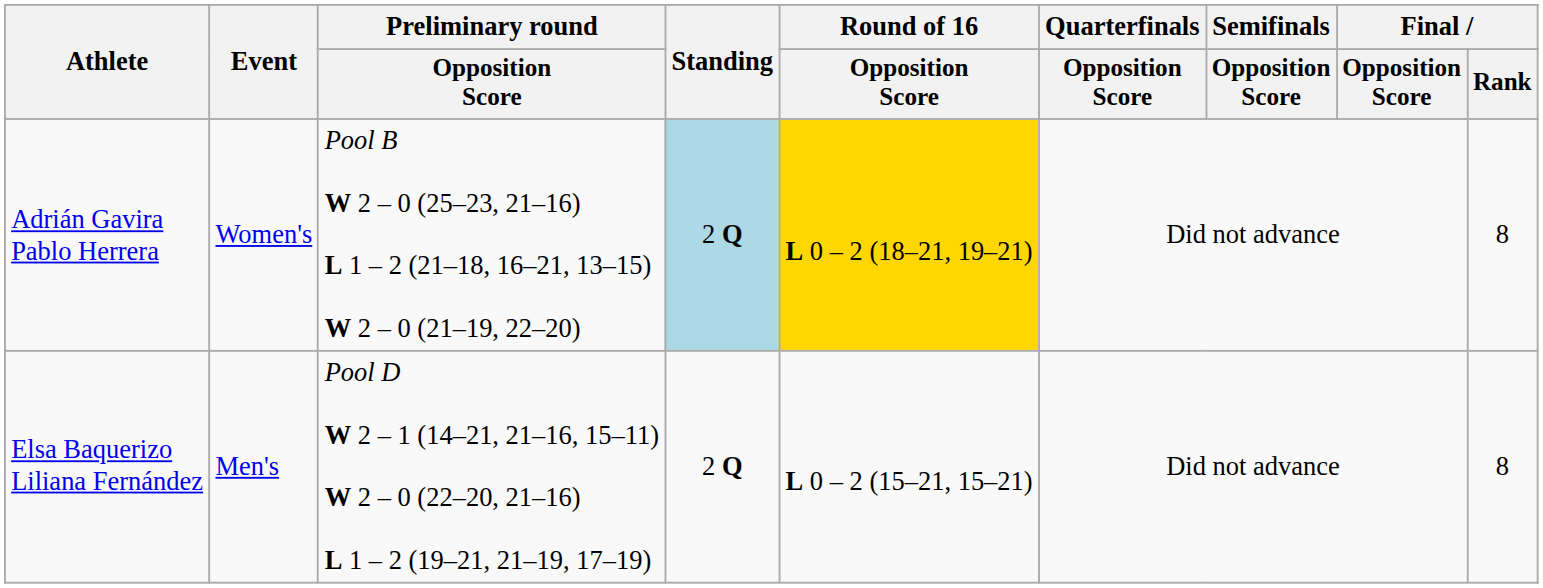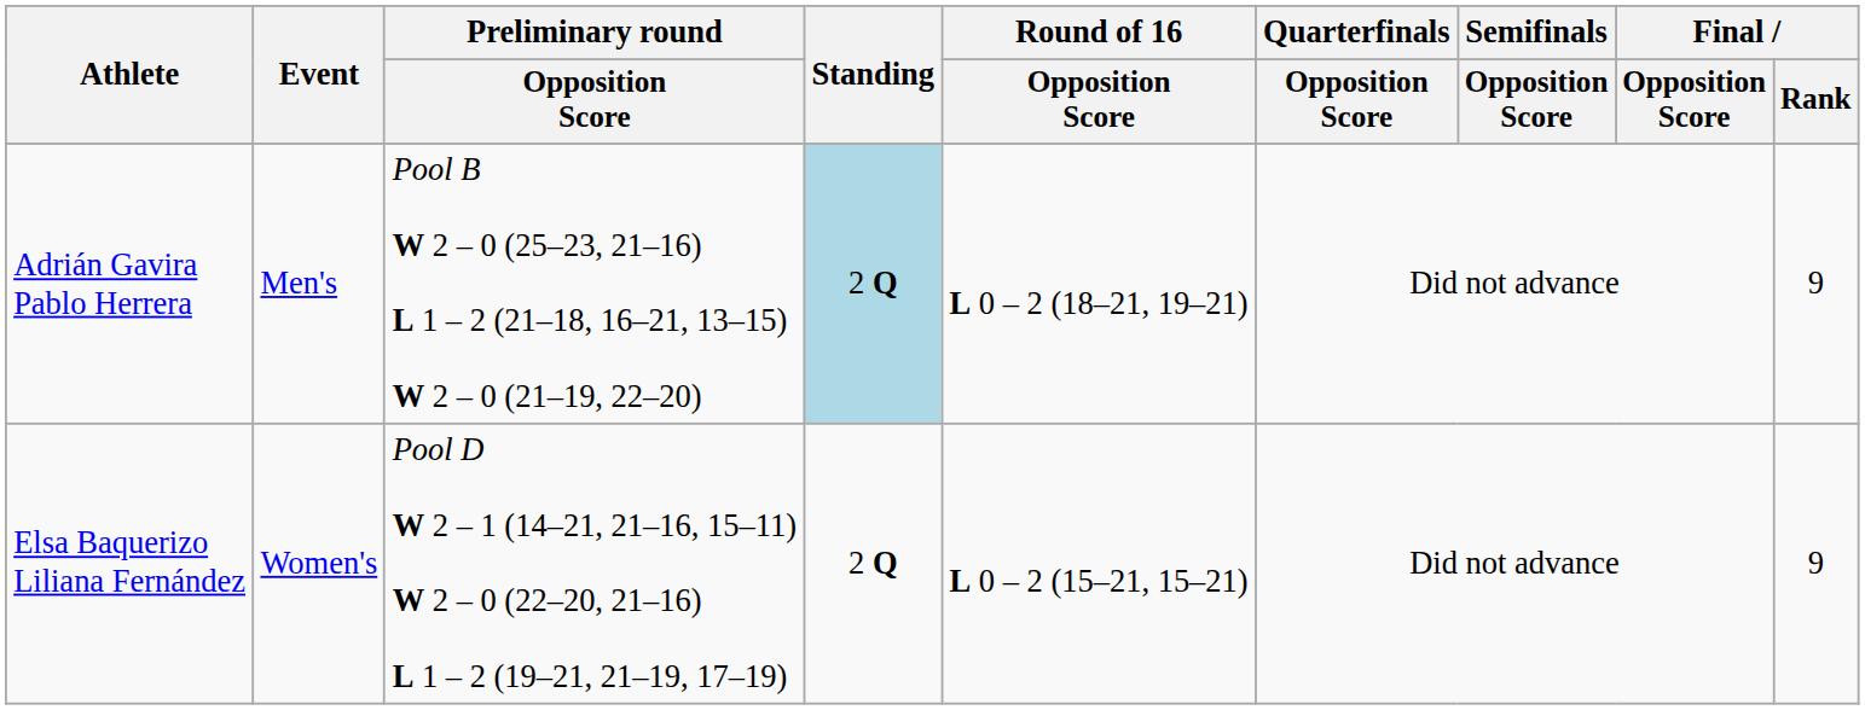Adrián Gavira Pablo Herrera | Event: Women's -> Men's
Adrián Gavira Pablo Herrera | Round of 16 / Opposition Score: gold background -> no background
Adrián Gavira Pablo Herrera | Final / Rank: 8 -> 9
Elsa Baquerizo Liliana Fernández | Event: Men's -> Women's
Elsa Baquerizo Liliana Fernández | Final / Rank: 8 -> 9
